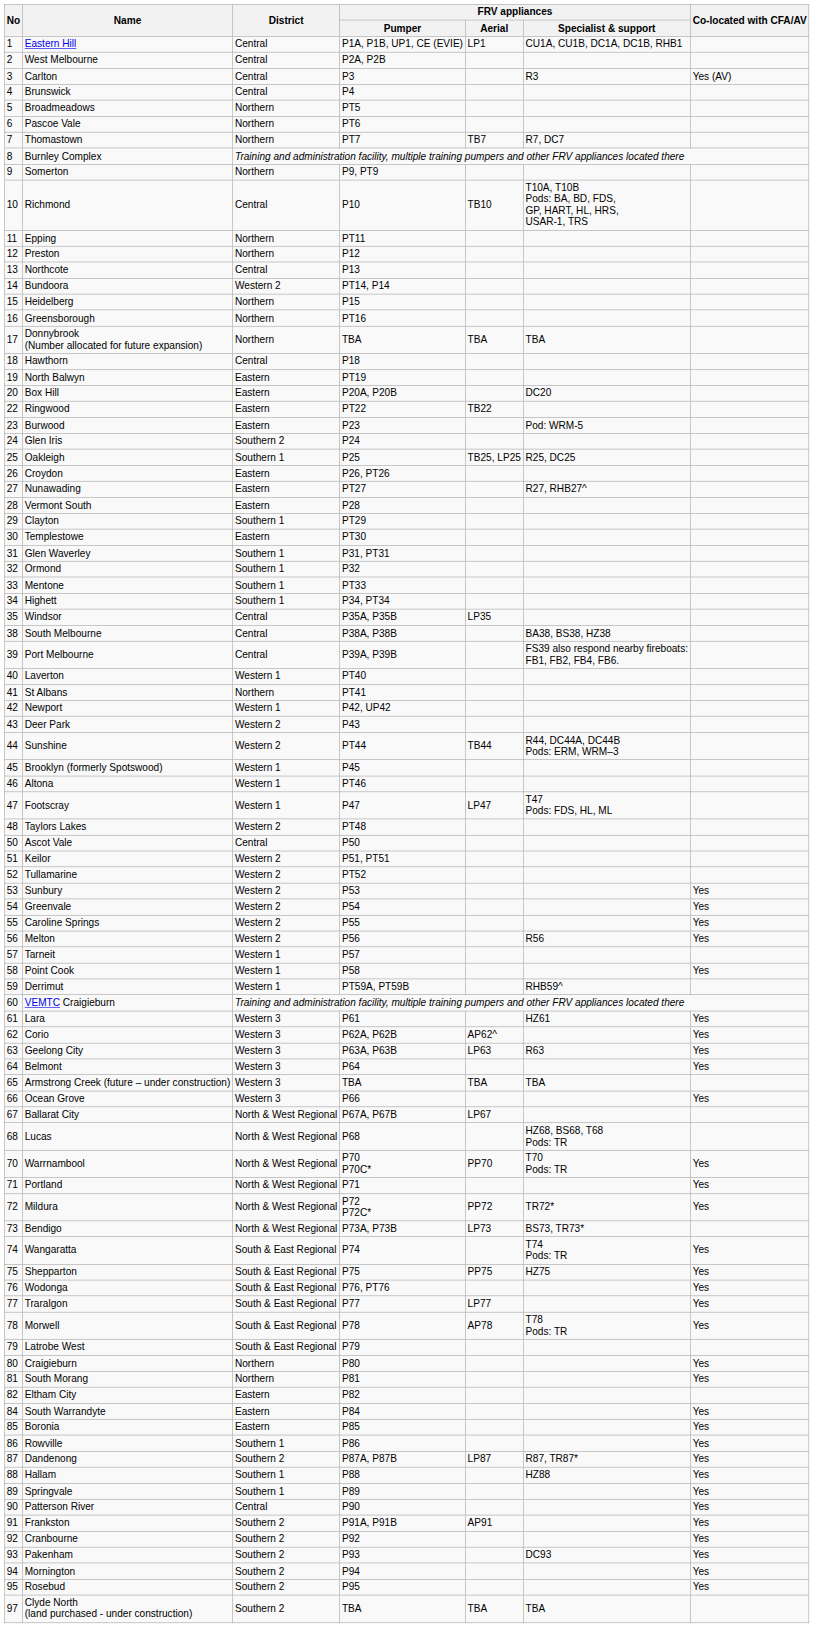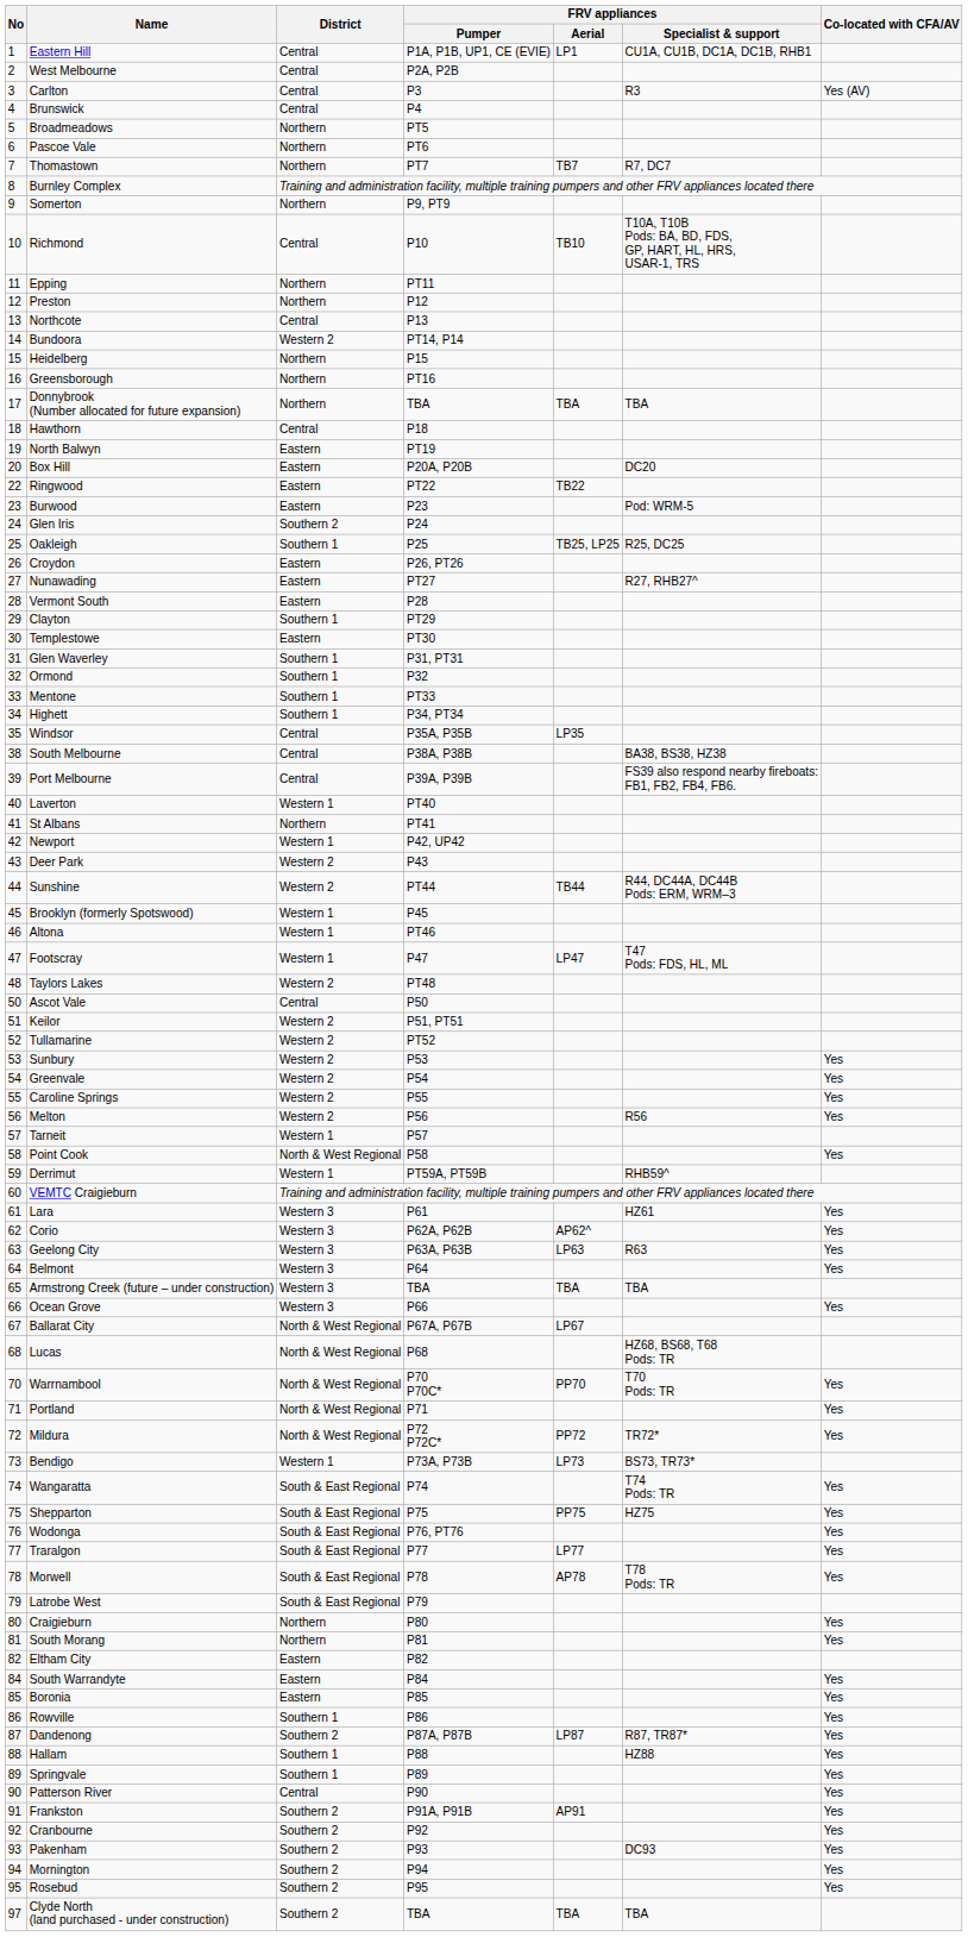Point Cook | District: Western 1 -> North & West Regional
Bendigo | District: North & West Regional -> Western 1
